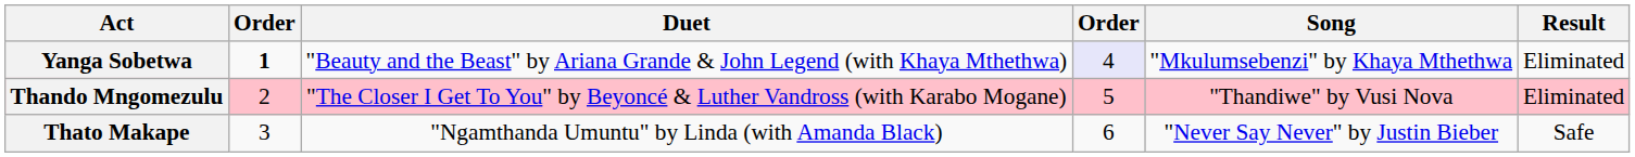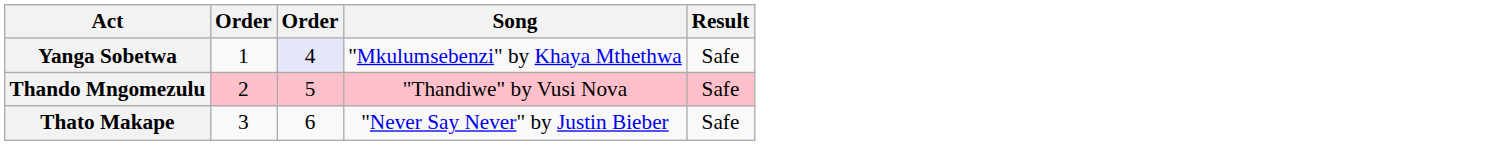- column: Duet | "Beauty and the Beast" by Ariana Grande & John Legend (with Khaya Mthethwa) | "The Closer I Get To You" by Beyoncé & Luther Vandross (with Karabo Mogane) | "Ngamthanda Umuntu" by Linda (with Amanda Black)
Yanga Sobetwa | column 2: bold -> normal
Yanga Sobetwa | Result: Eliminated -> Safe
Thando Mngomezulu | Result: Eliminated -> Safe
